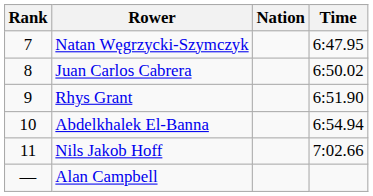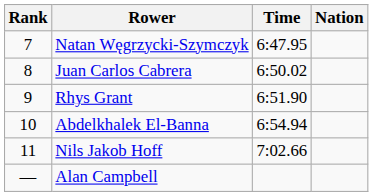columns swapped: Nation <-> Time
